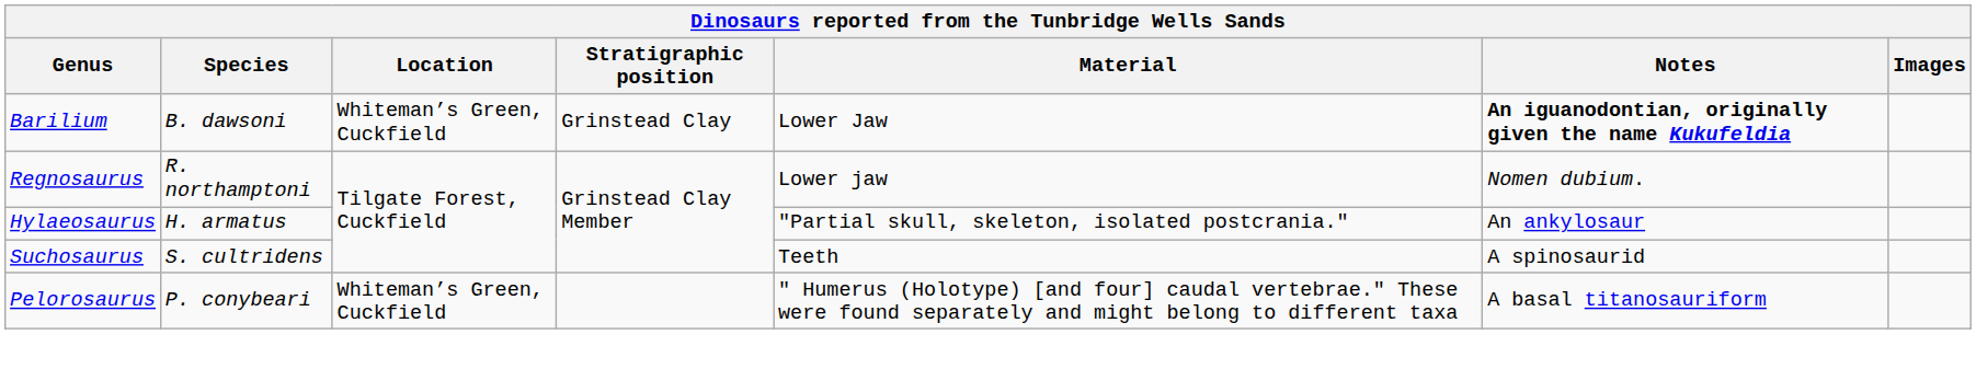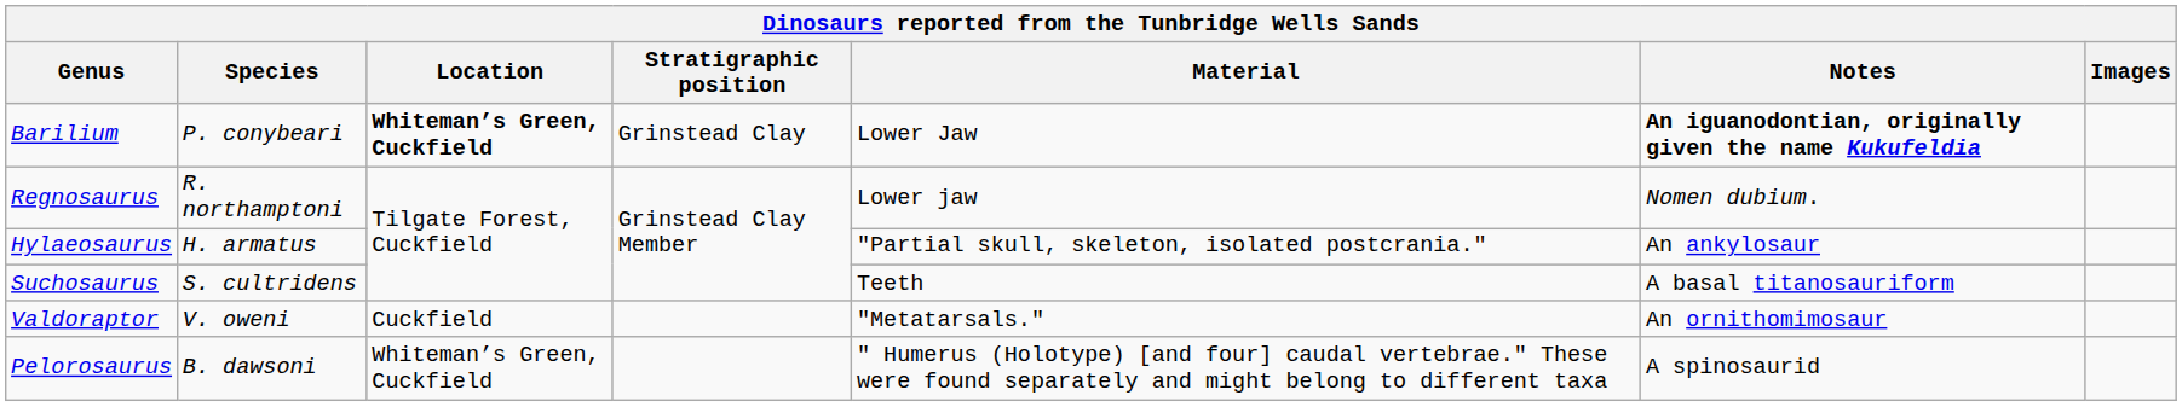Barilium | Species: B. dawsoni -> P. conybeari
Barilium | Location: normal -> bold
Suchosaurus | Notes: A spinosaurid -> A basal titanosauriform
+ row: Valdoraptor | V. oweni | Cuckfield | "Metatarsals." | An ornithomimosaur
Pelorosaurus | Species: P. conybeari -> B. dawsoni
Pelorosaurus | Notes: A basal titanosauriform -> A spinosaurid
